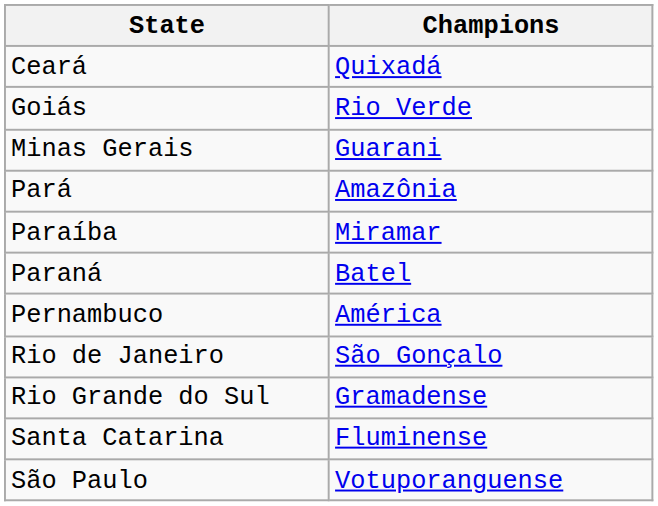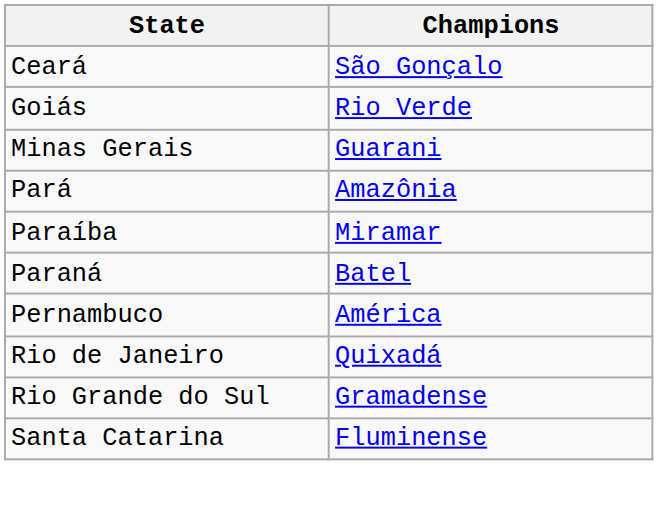Ceará | Champions: Quixadá -> São Gonçalo
Rio de Janeiro | Champions: São Gonçalo -> Quixadá
- row: São Paulo | Votuporanguense
